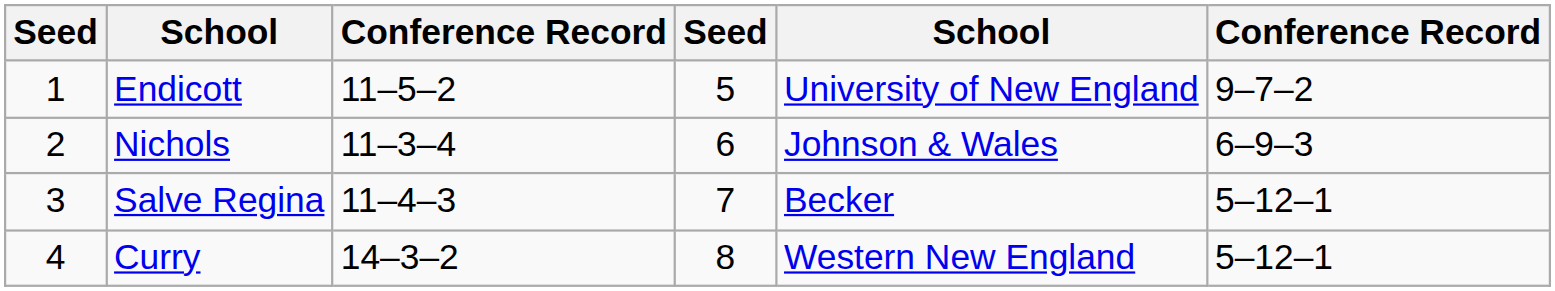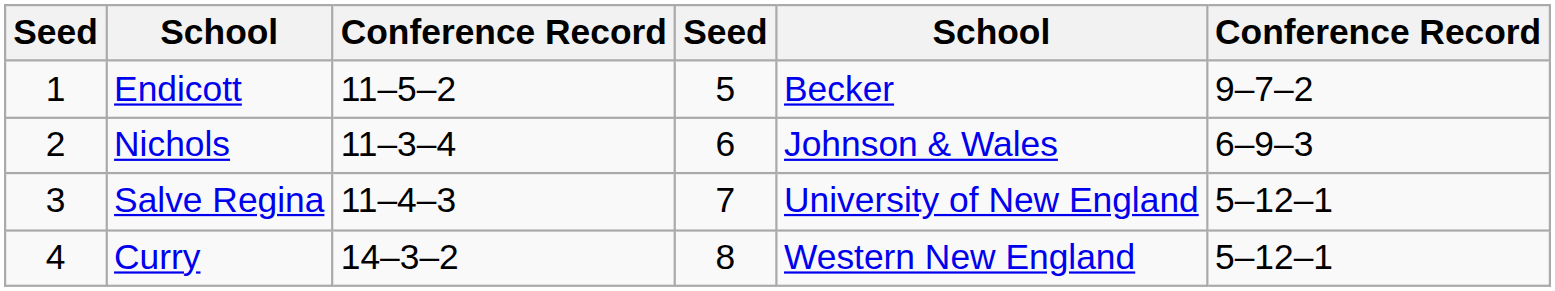Endicott | column 5: University of New England -> Becker
Salve Regina | column 5: Becker -> University of New England
